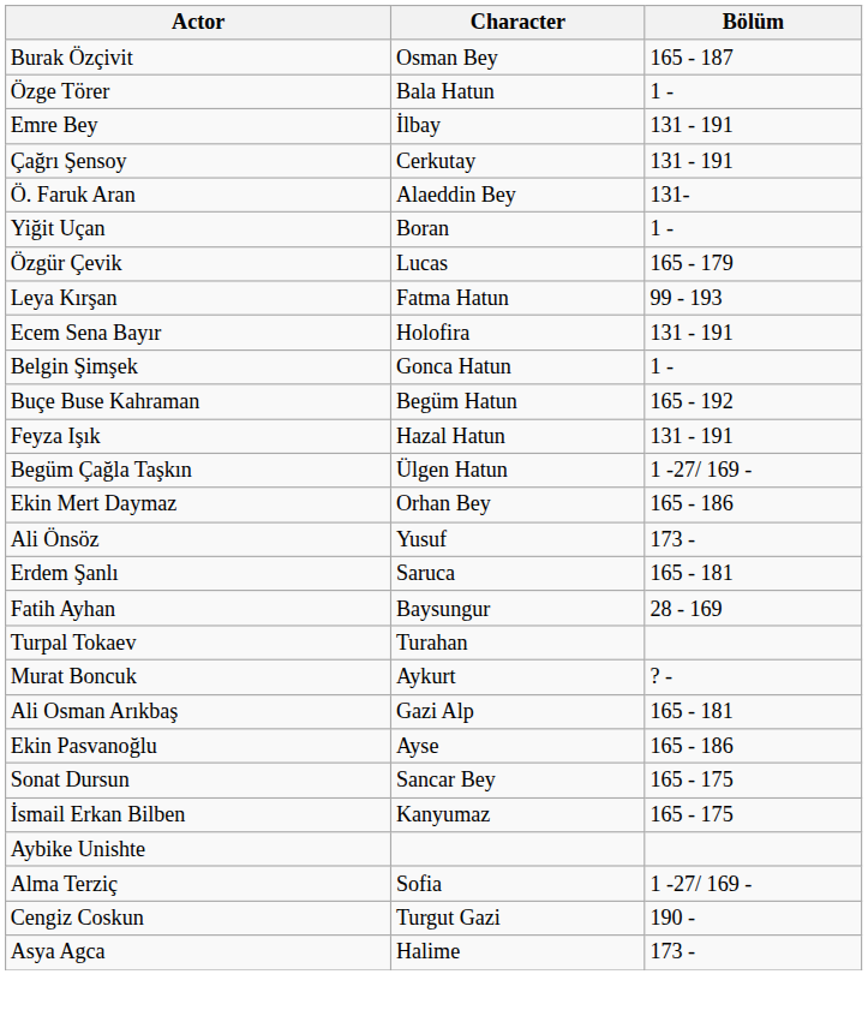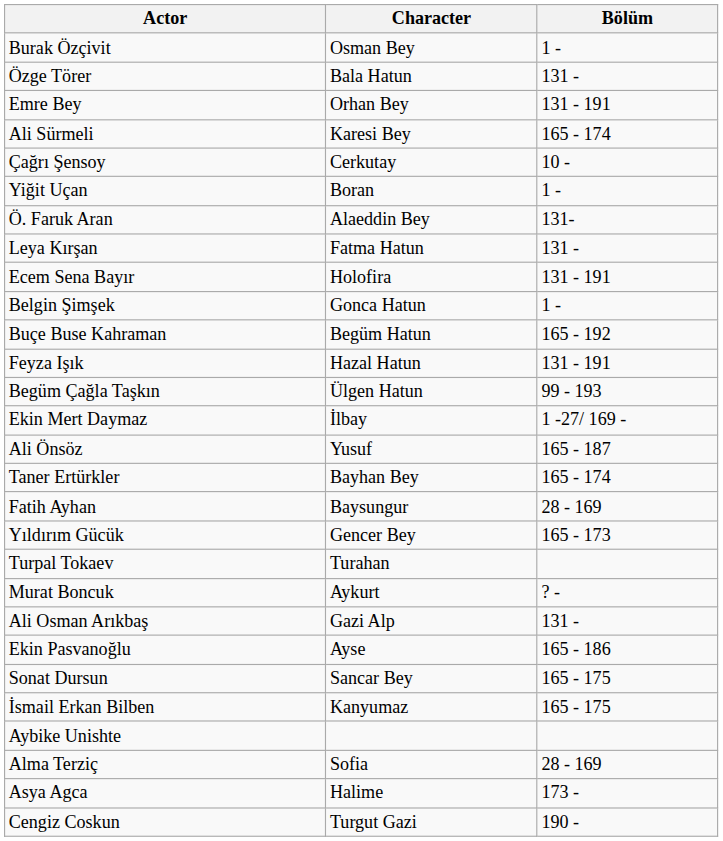Burak Özçivit | Bölüm: 165 - 187 -> 1 -
Özge Törer | Bölüm: 1 - -> 131 -
Emre Bey | Character: İlbay -> Orhan Bey
+ row: Ali Sürmeli | Karesi Bey | 165 - 174
Çağrı Şensoy | Bölüm: 131 - 191 -> 10 -
rows swapped: Yiğit Uçan <-> Ö. Faruk Aran
- row: Özgür Çevik | Lucas | 165 - 179
Leya Kırşan | Bölüm: 99 - 193 -> 131 -
Begüm Çağla Taşkın | Bölüm: 1 -27/ 169 - -> 99 - 193
Ekin Mert Daymaz | Character: Orhan Bey -> İlbay
Ekin Mert Daymaz | Bölüm: 165 - 186 -> 1 -27/ 169 -
Ali Önsöz | Bölüm: 173 - -> 165 - 187
- row: Erdem Şanlı | Saruca | 165 - 181
+ row: Taner Ertürkler | Bayhan Bey | 165 - 174
+ row: Yıldırım Gücük | Gencer Bey | 165 - 173
Ali Osman Arıkbaş | Bölüm: 165 - 181 -> 131 -
Alma Terziç | Bölüm: 1 -27/ 169 - -> 28 - 169
rows swapped: Asya Agca <-> Cengiz Coskun
